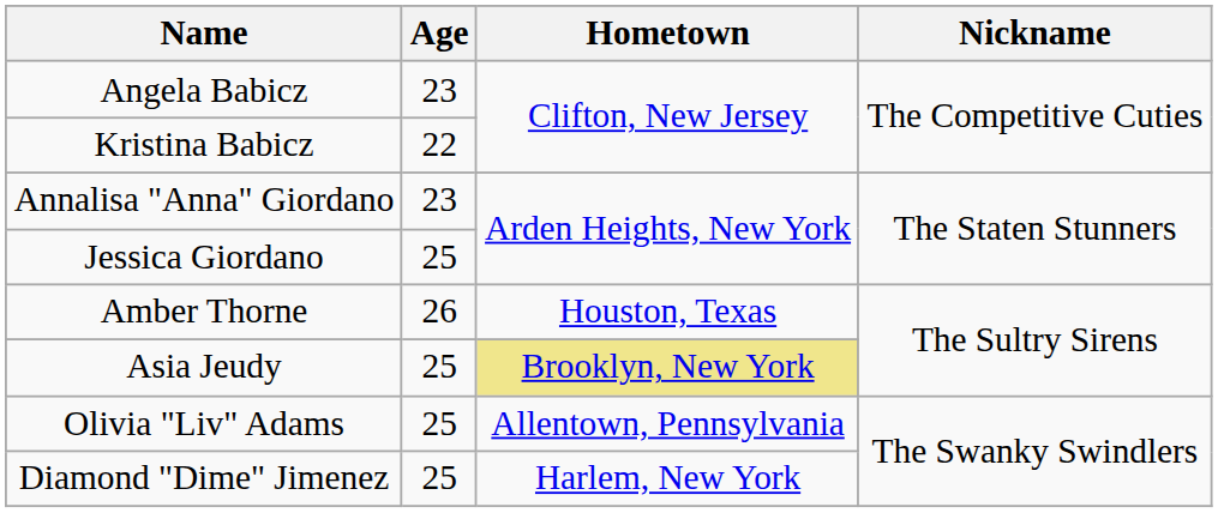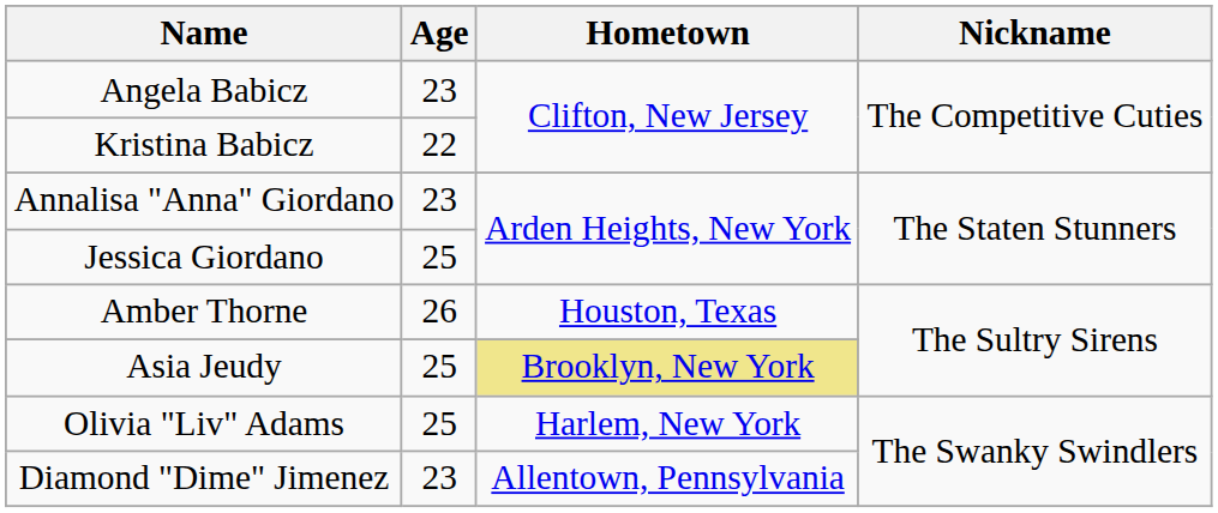Olivia "Liv" Adams | Hometown: Allentown, Pennsylvania -> Harlem, New York
Diamond "Dime" Jimenez | Age: 25 -> 23
Diamond "Dime" Jimenez | Hometown: Harlem, New York -> Allentown, Pennsylvania
